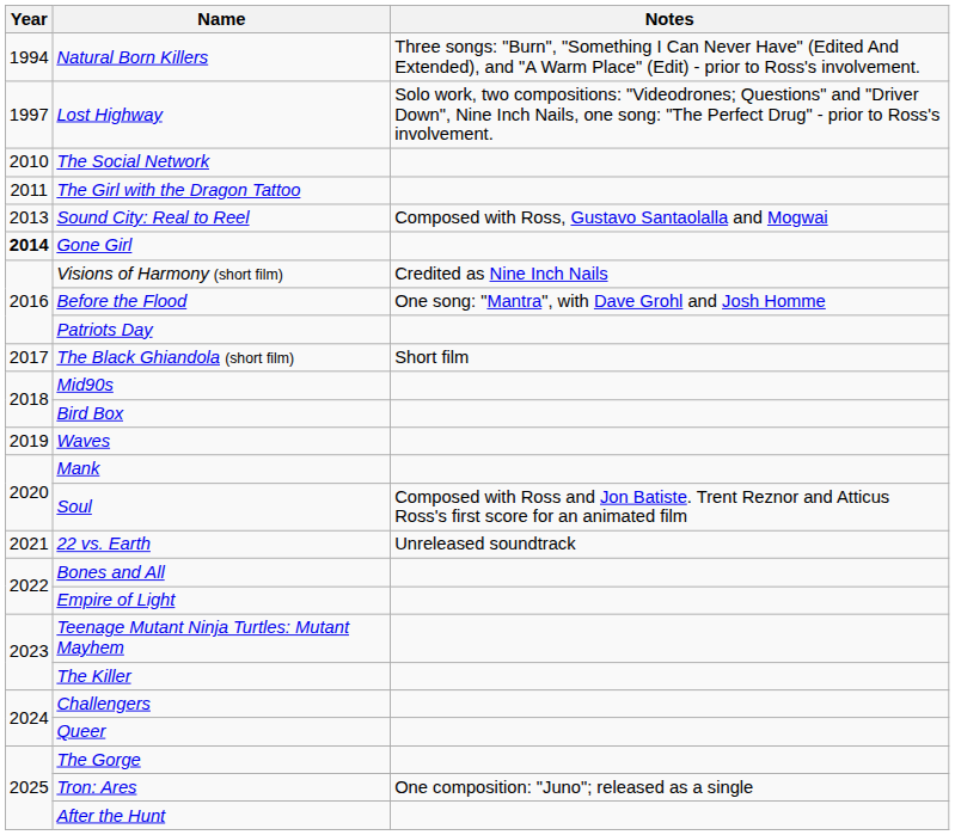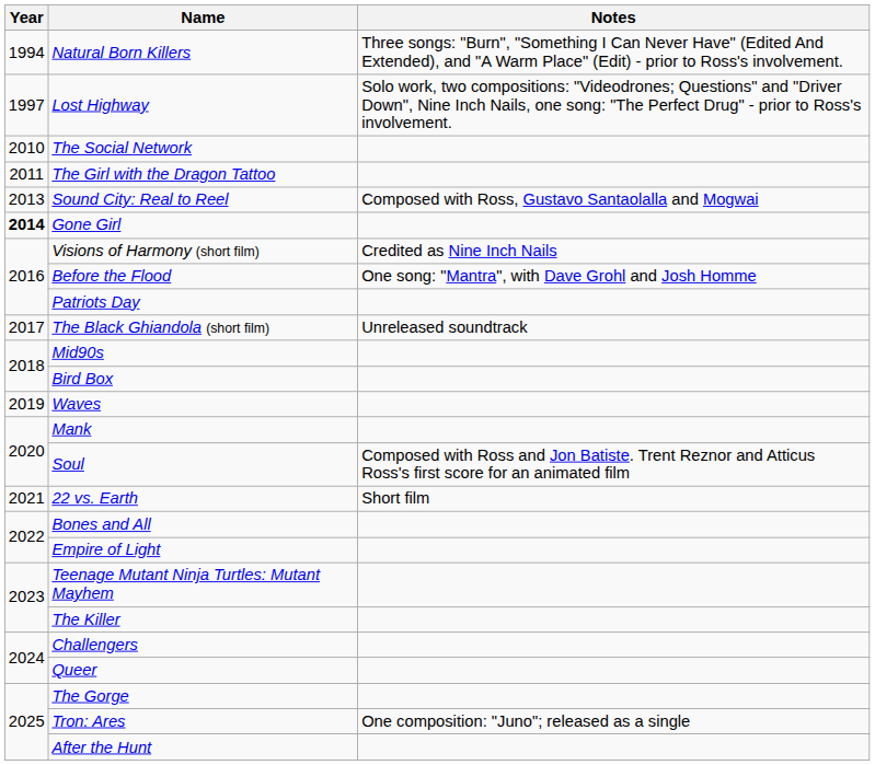The Black Ghiandola (short film) | Notes: Short film -> Unreleased soundtrack
22 vs. Earth | Notes: Unreleased soundtrack -> Short film
